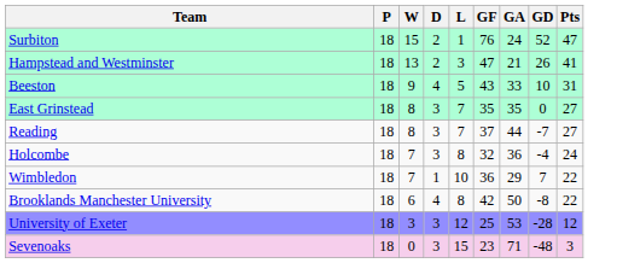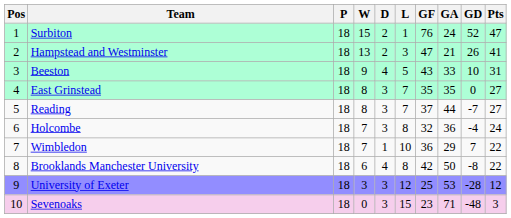+ column: Pos | 1 | 2 | 3 | 4 | 5 | 6 | 7 | 8 | 9 | 10
